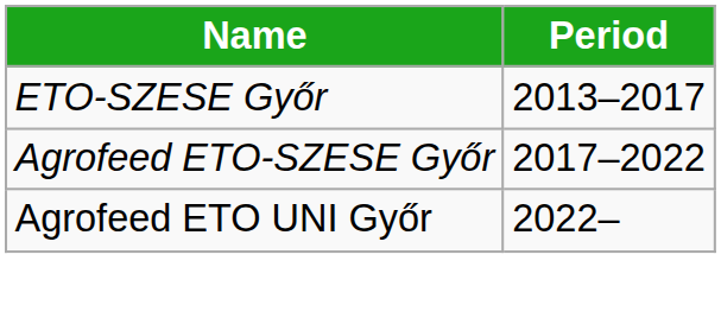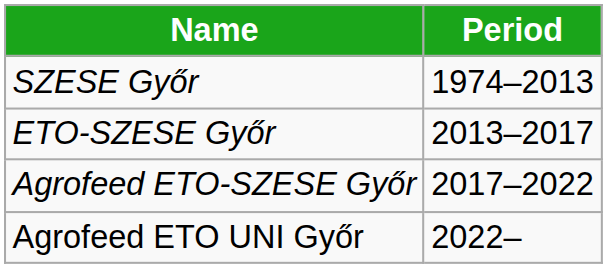+ row: SZESE Győr | 1974–2013
